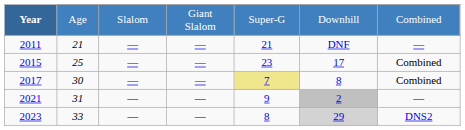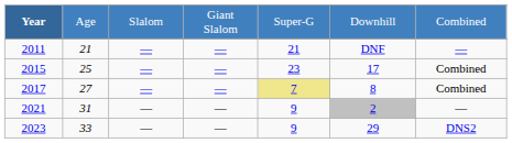2017 | column 2: 30 -> 27
2023 | column 5: 8 -> 9
2023 | column 6: lightgrey background -> no background
